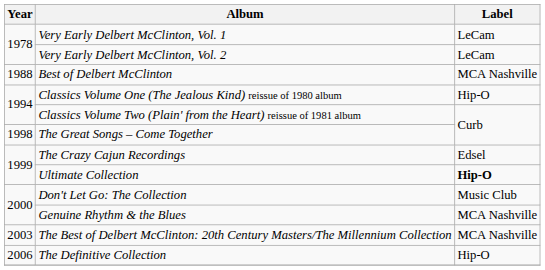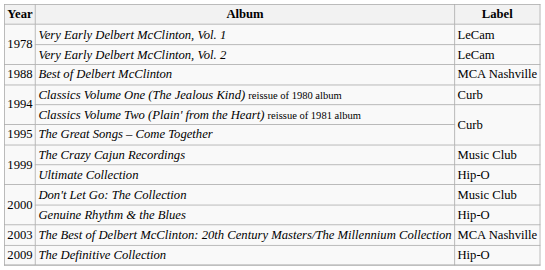Classics Volume One (The Jealous Kind) reissue of 1980 album | Label: Hip-O -> Curb
The Great Songs – Come Together | Year: 1998 -> 1995
The Crazy Cajun Recordings | Label: Edsel -> Music Club
Ultimate Collection | Label: bold -> normal
Genuine Rhythm & the Blues | Label: MCA Nashville -> Hip-O
The Definitive Collection | Year: 2006 -> 2009
